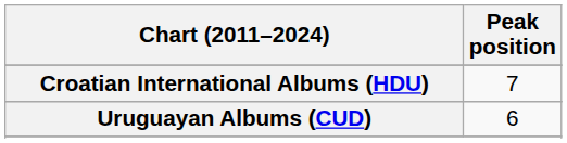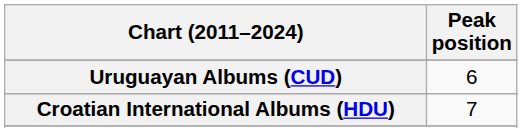rows swapped: Croatian International Albums (HDU) <-> Uruguayan Albums (CUD)
